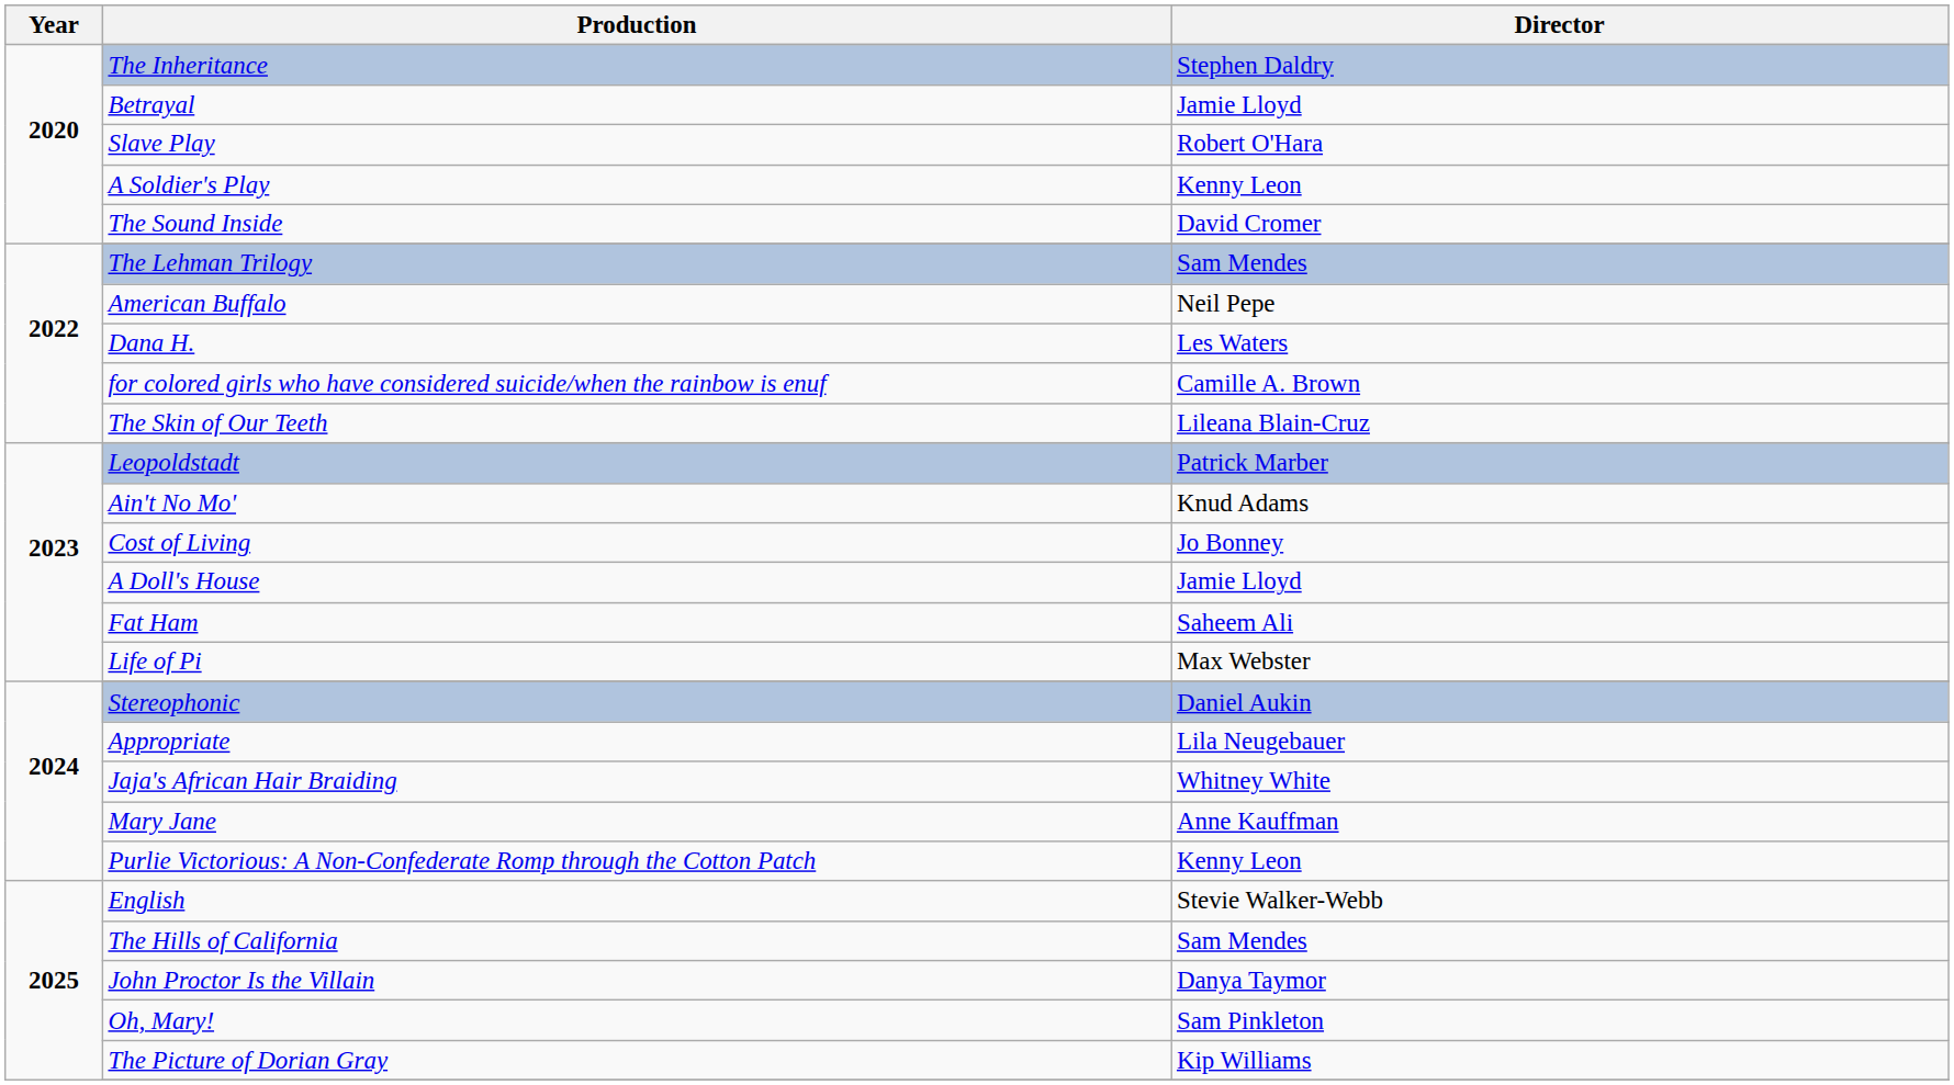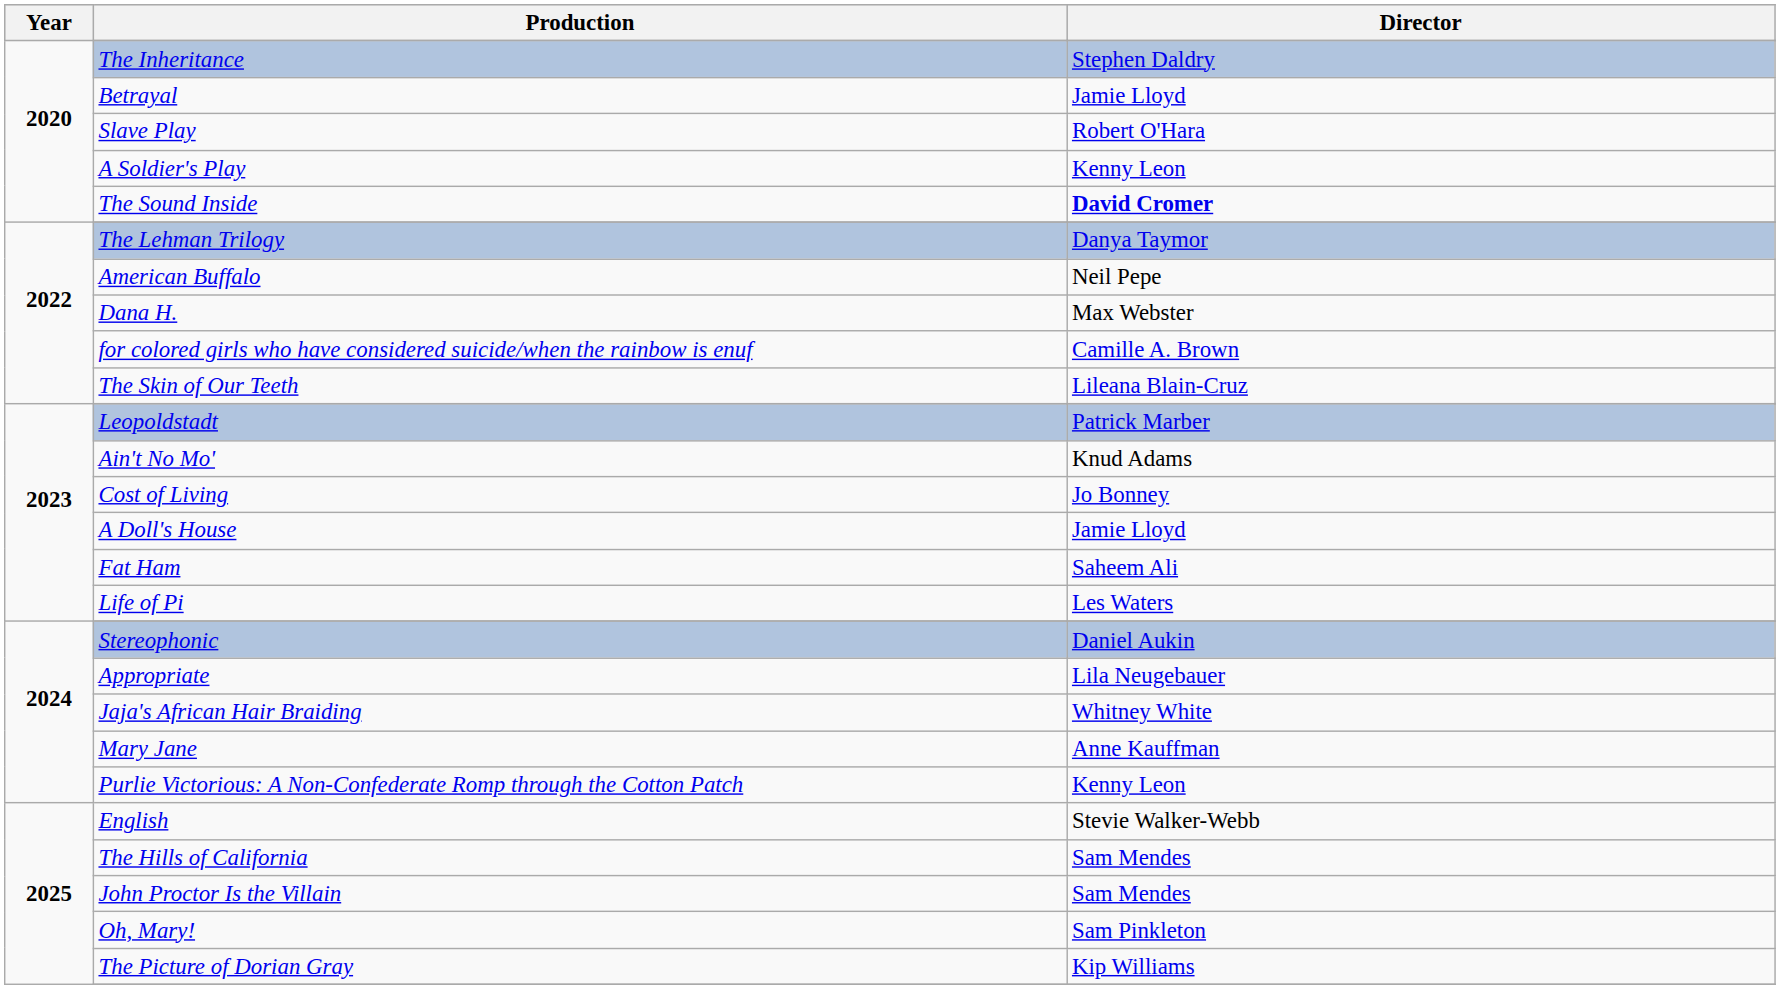The Sound Inside | Director: normal -> bold
The Lehman Trilogy | Director: Sam Mendes -> Danya Taymor
Dana H. | Director: Les Waters -> Max Webster
Life of Pi | Director: Max Webster -> Les Waters
John Proctor Is the Villain | Director: Danya Taymor -> Sam Mendes
